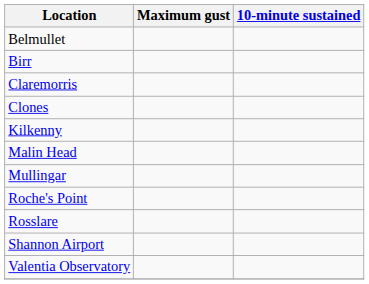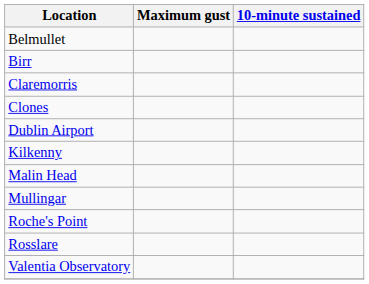+ row: Dublin Airport
- row: Shannon Airport
